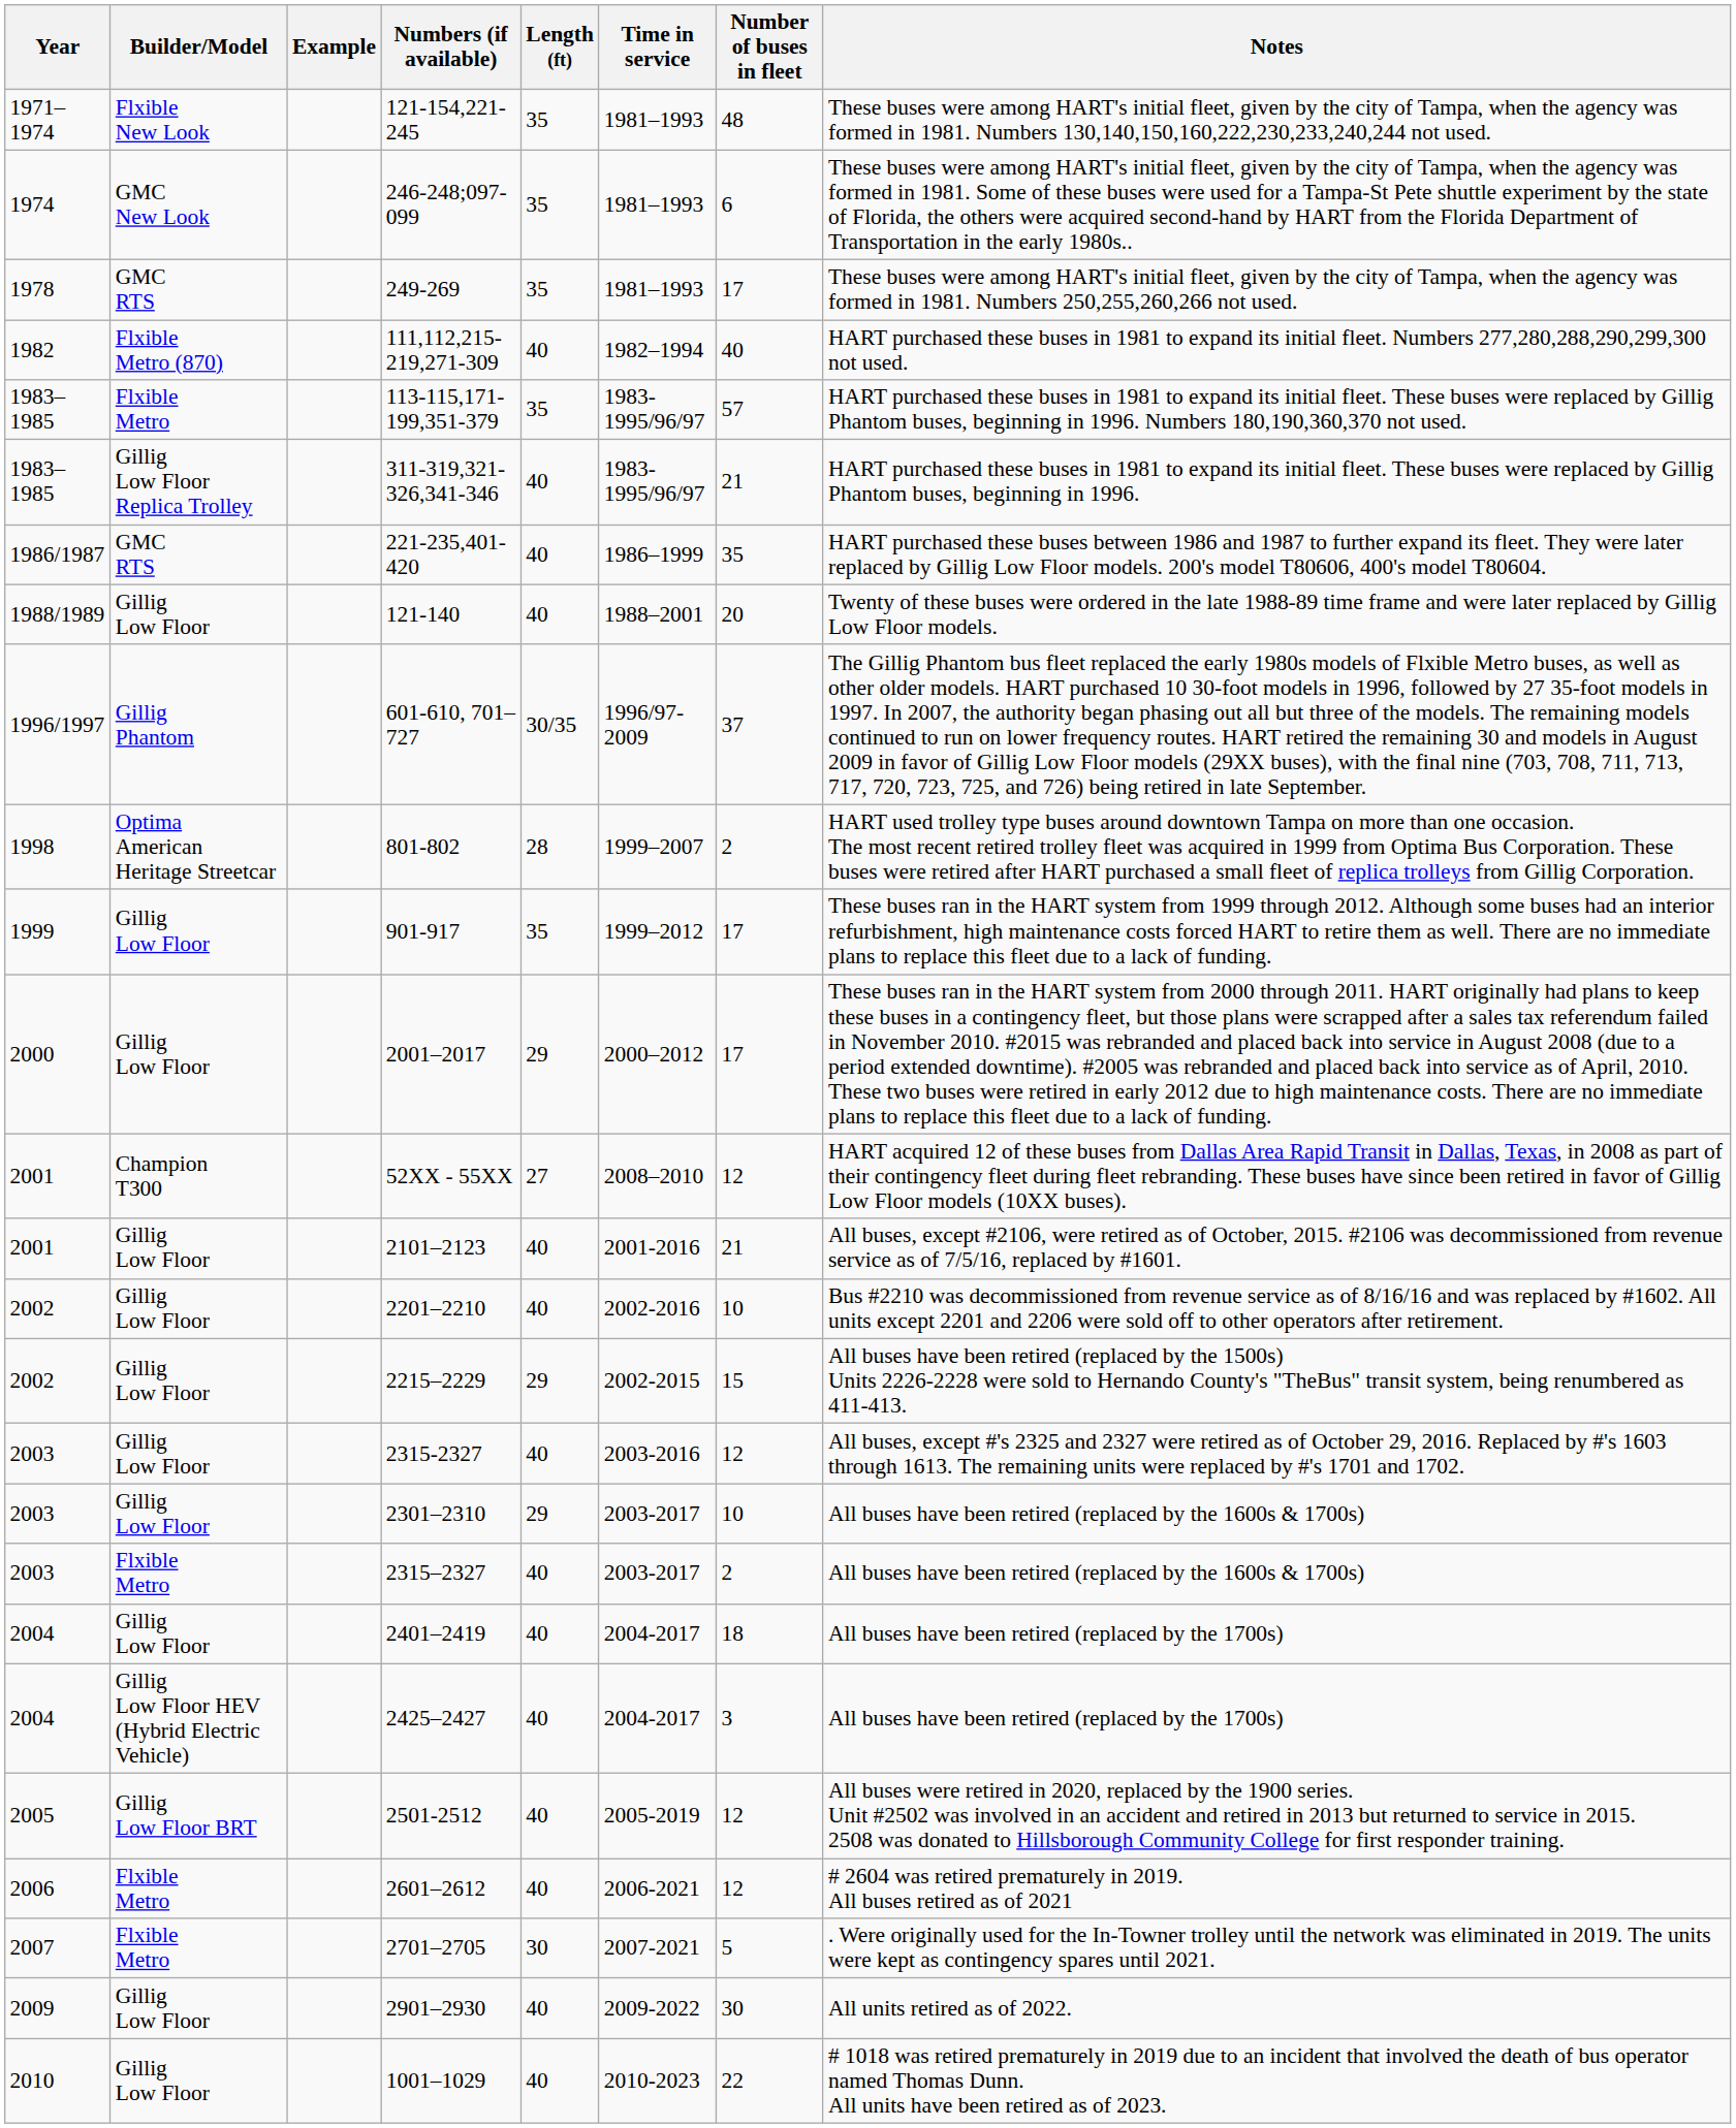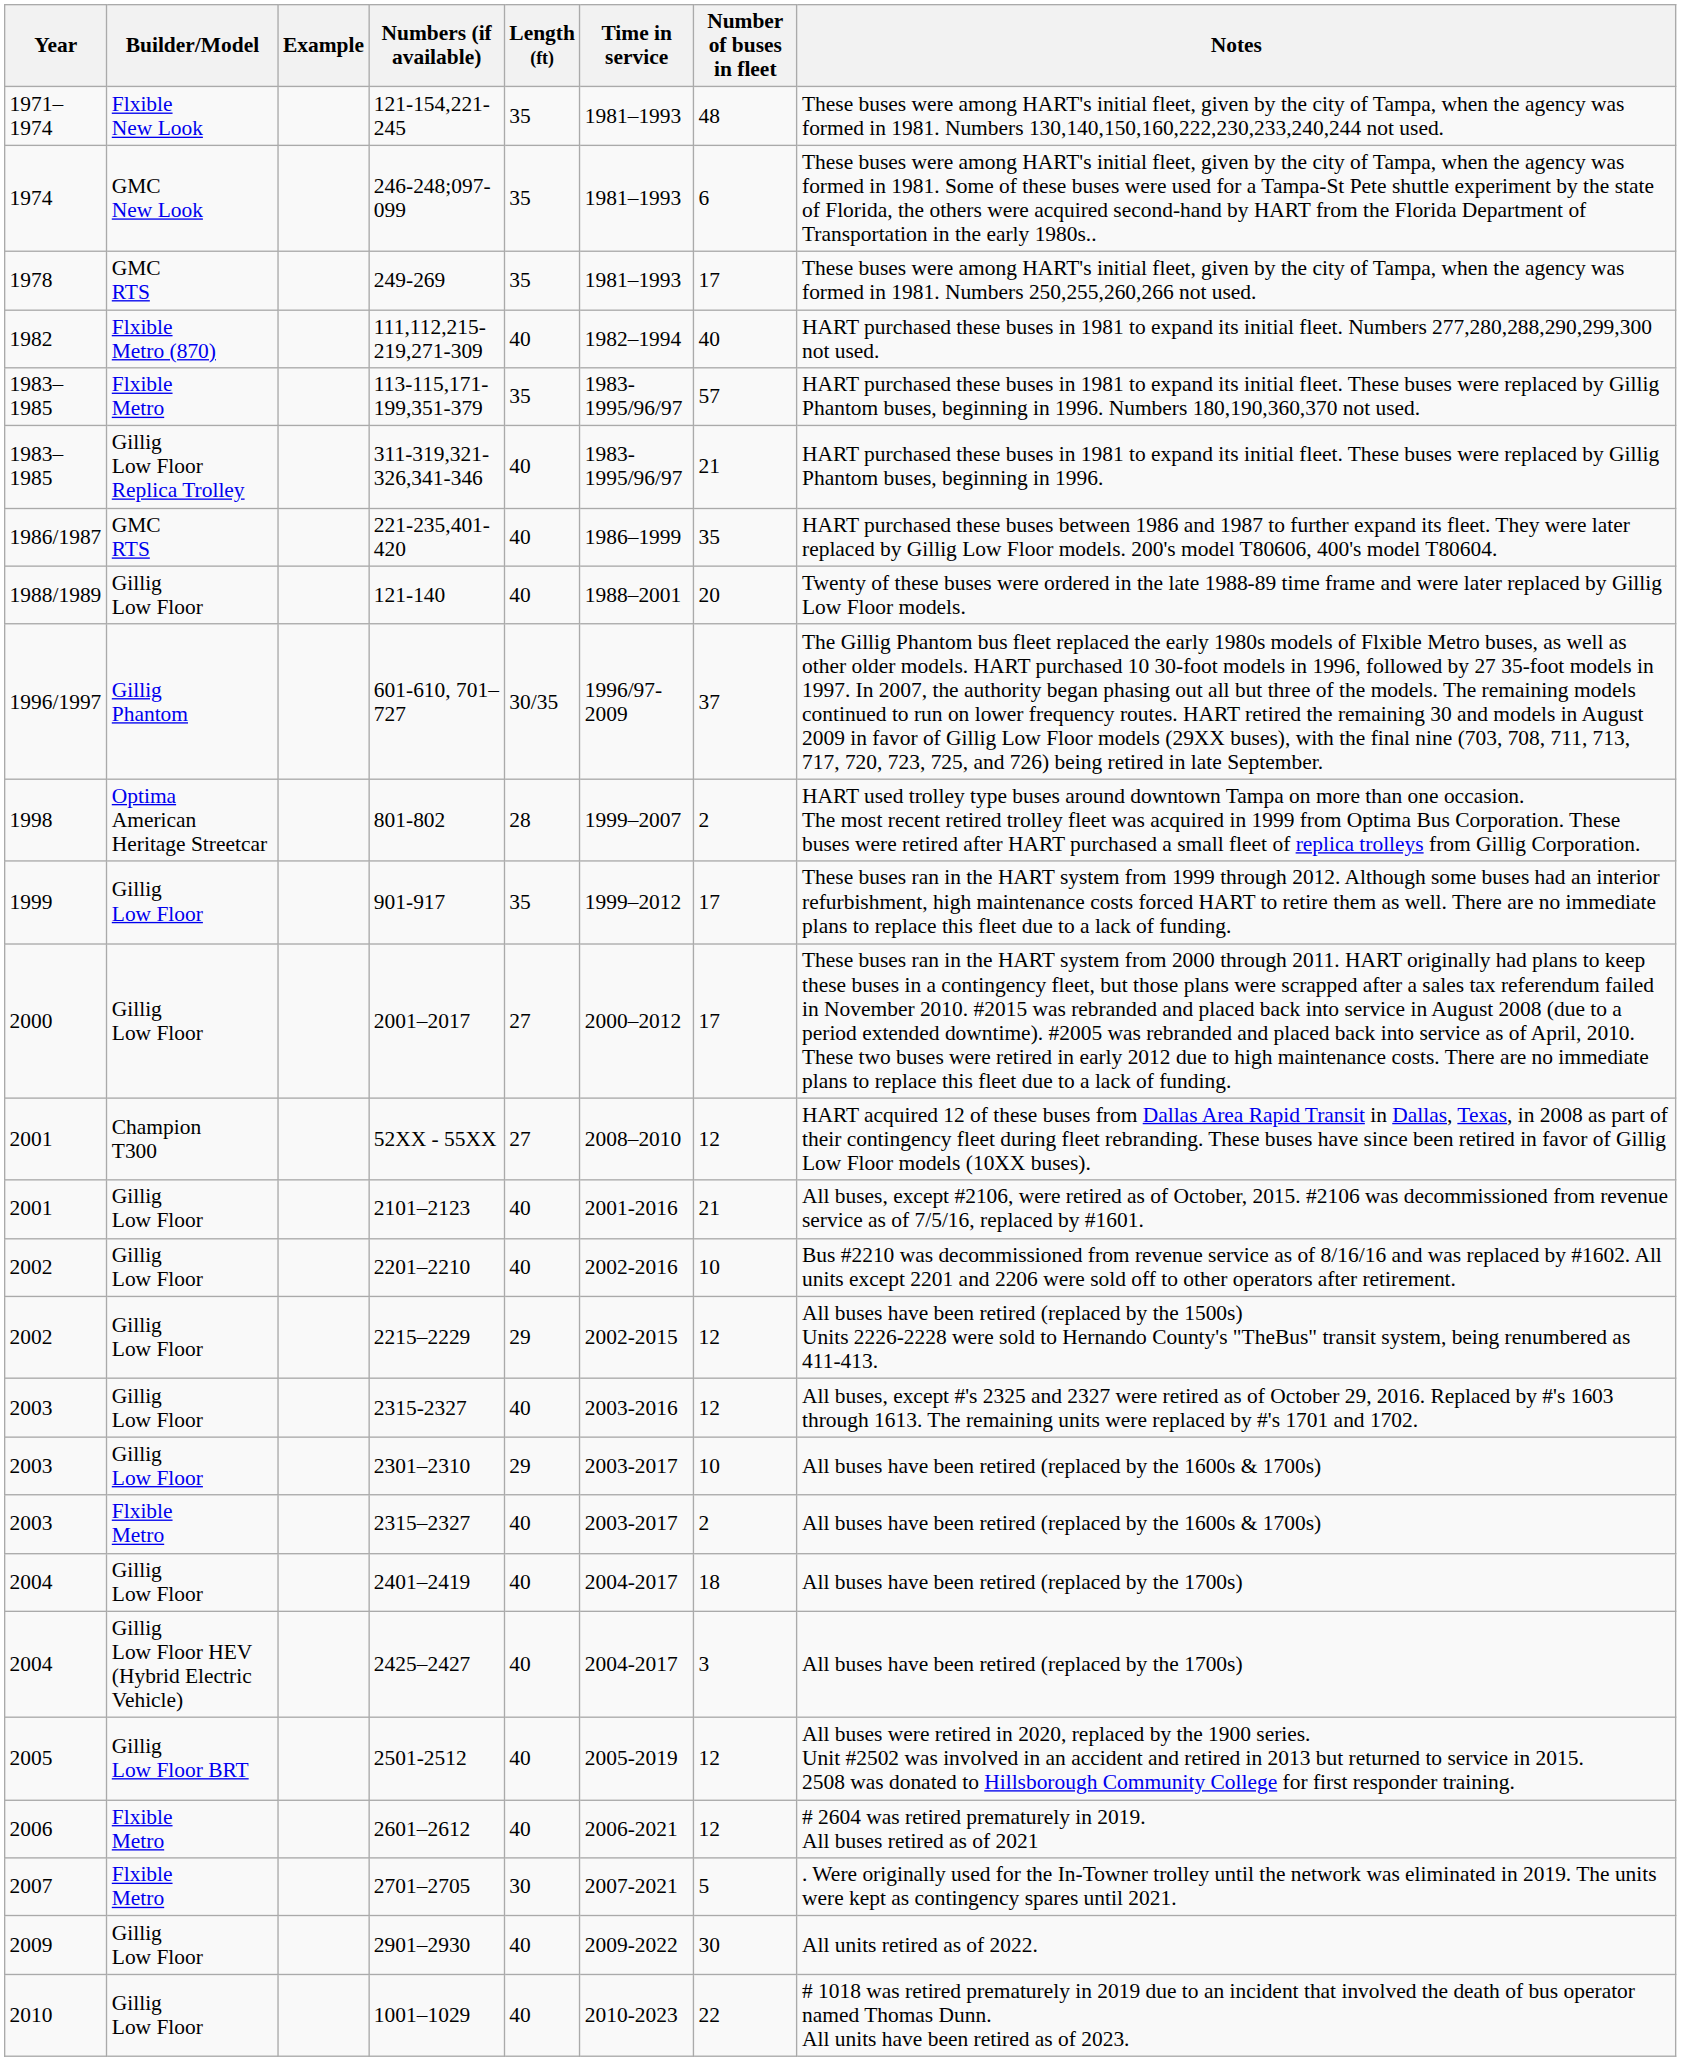2001–2017 | Length (ft): 29 -> 27
2215–2229 | Number of buses in fleet: 15 -> 12
